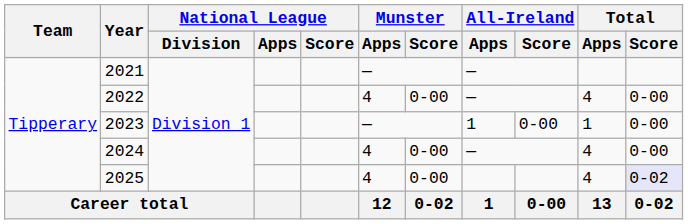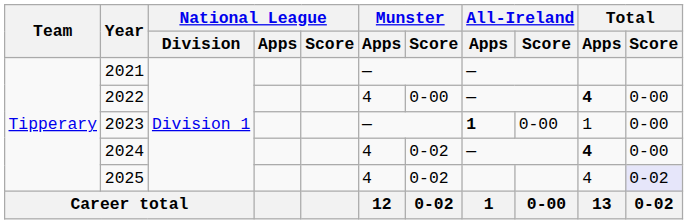2022 | Total / Apps: normal -> bold
2023 | All-Ireland / Apps: normal -> bold
2024 | Munster / Score: 0-00 -> 0-02
2024 | Total / Apps: normal -> bold
2025 | Munster / Score: 0-00 -> 0-02
